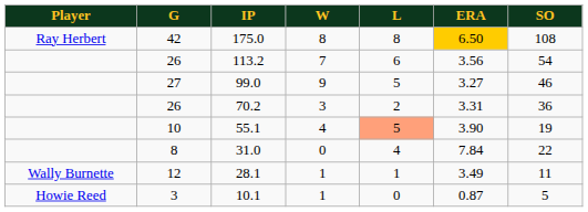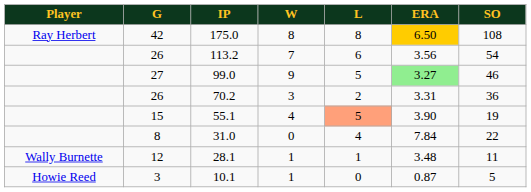99.0 | ERA: no background -> lightgreen background
55.1 | G: 10 -> 15
28.1 | ERA: 3.49 -> 3.48
